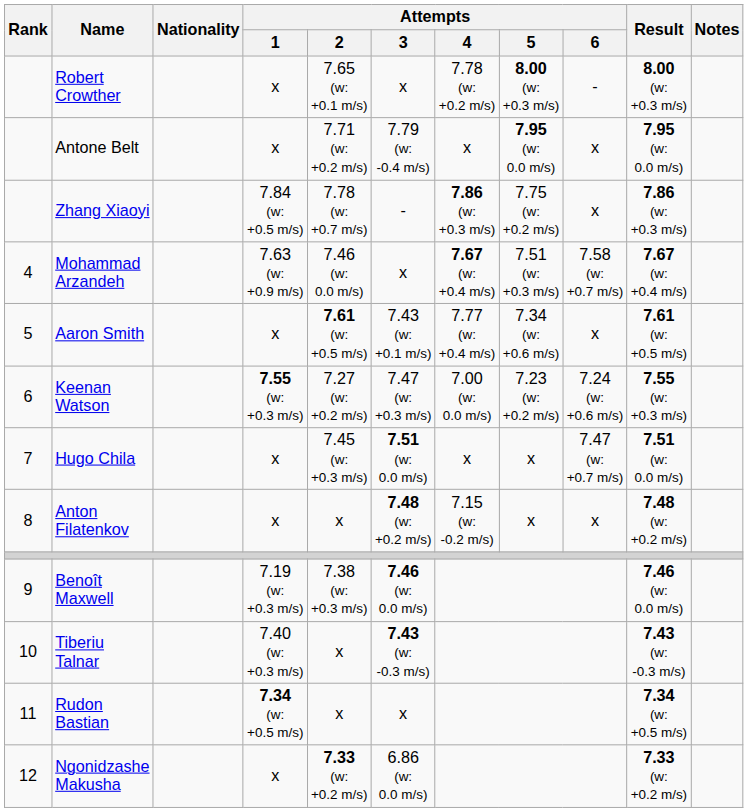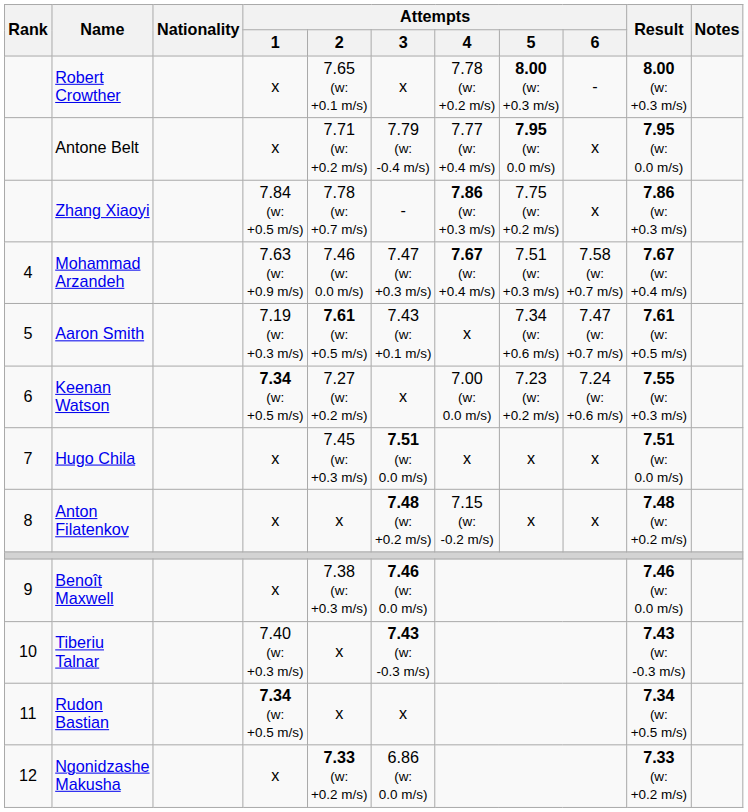Antone Belt | Attempts / 4: x -> 7.77 (w: +0.4 m/s)
Mohammad Arzandeh | Attempts / 3: x -> 7.47 (w: +0.3 m/s)
Aaron Smith | Attempts / 1: x -> 7.19 (w: +0.3 m/s)
Aaron Smith | Attempts / 4: 7.77 (w: +0.4 m/s) -> x
Aaron Smith | Attempts / 6: x -> 7.47 (w: +0.7 m/s)
Keenan Watson | Attempts / 1: 7.55 (w: +0.3 m/s) -> 7.34 (w: +0.5 m/s)
Keenan Watson | Attempts / 3: 7.47 (w: +0.3 m/s) -> x
Hugo Chila | Attempts / 6: 7.47 (w: +0.7 m/s) -> x
Benoît Maxwell | Attempts / 1: 7.19 (w: +0.3 m/s) -> x
